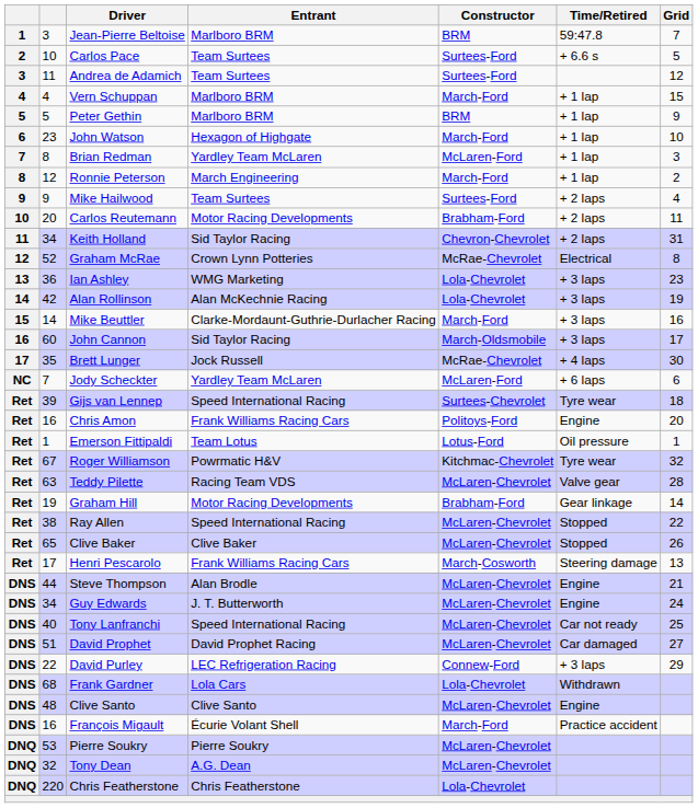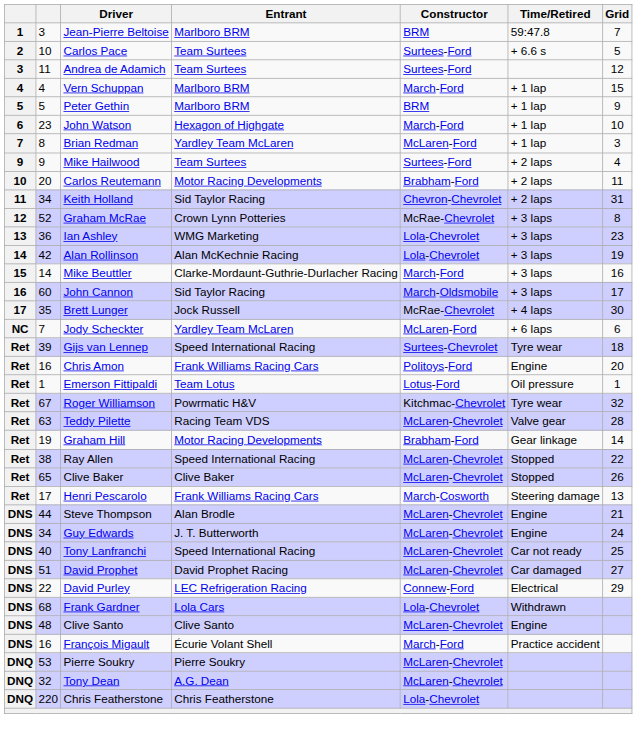- row: 8 | 12 | Ronnie Peterson | March Engineering | March-Ford | + 1 lap | 2
Graham McRae | Time/Retired: Electrical -> + 3 laps
David Purley | Time/Retired: + 3 laps -> Electrical
